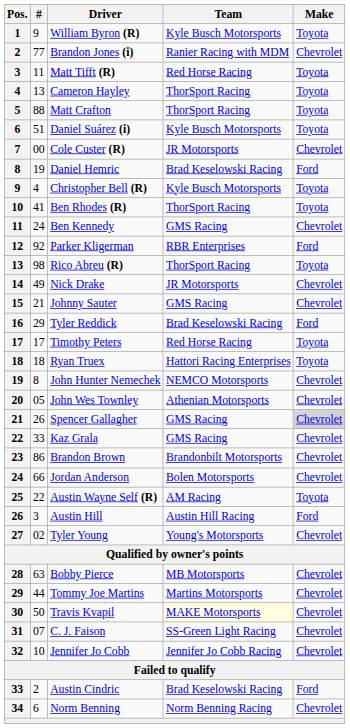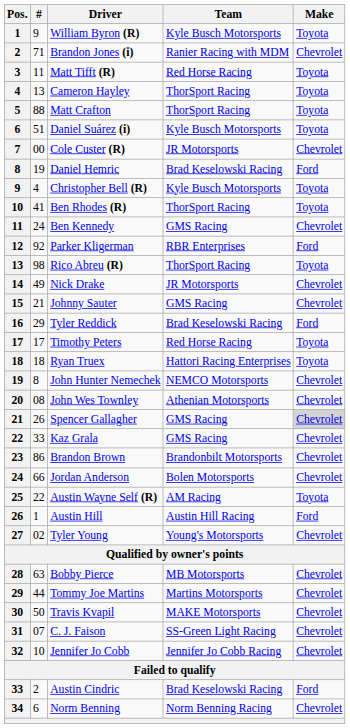Brandon Jones (i) | #: 77 -> 71
John Wes Townley | #: 05 -> 08
Austin Hill | #: 3 -> 1
Travis Kvapil | Team: lightyellow background -> no background
